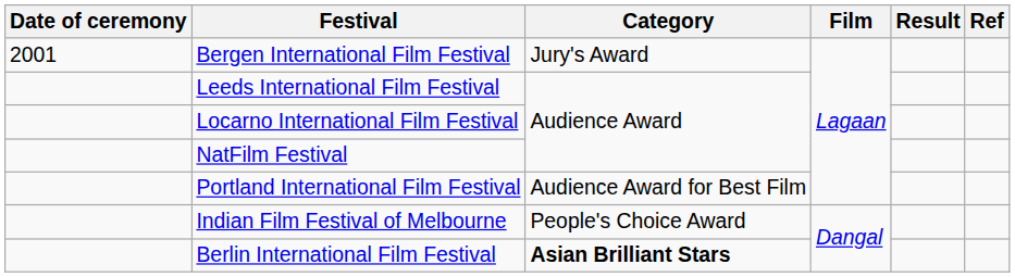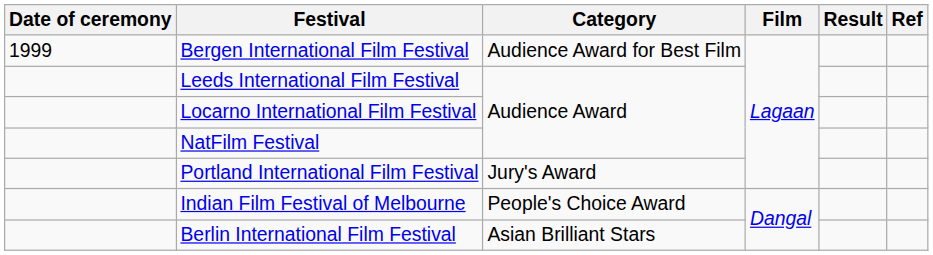Bergen International Film Festival | Date of ceremony: 2001 -> 1999
Bergen International Film Festival | Category: Jury's Award -> Audience Award for Best Film
Portland International Film Festival | Category: Audience Award for Best Film -> Jury's Award
Berlin International Film Festival | Category: bold -> normal
